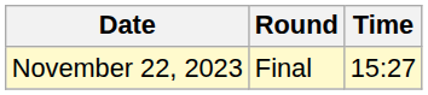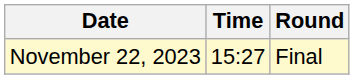columns swapped: Time <-> Round
